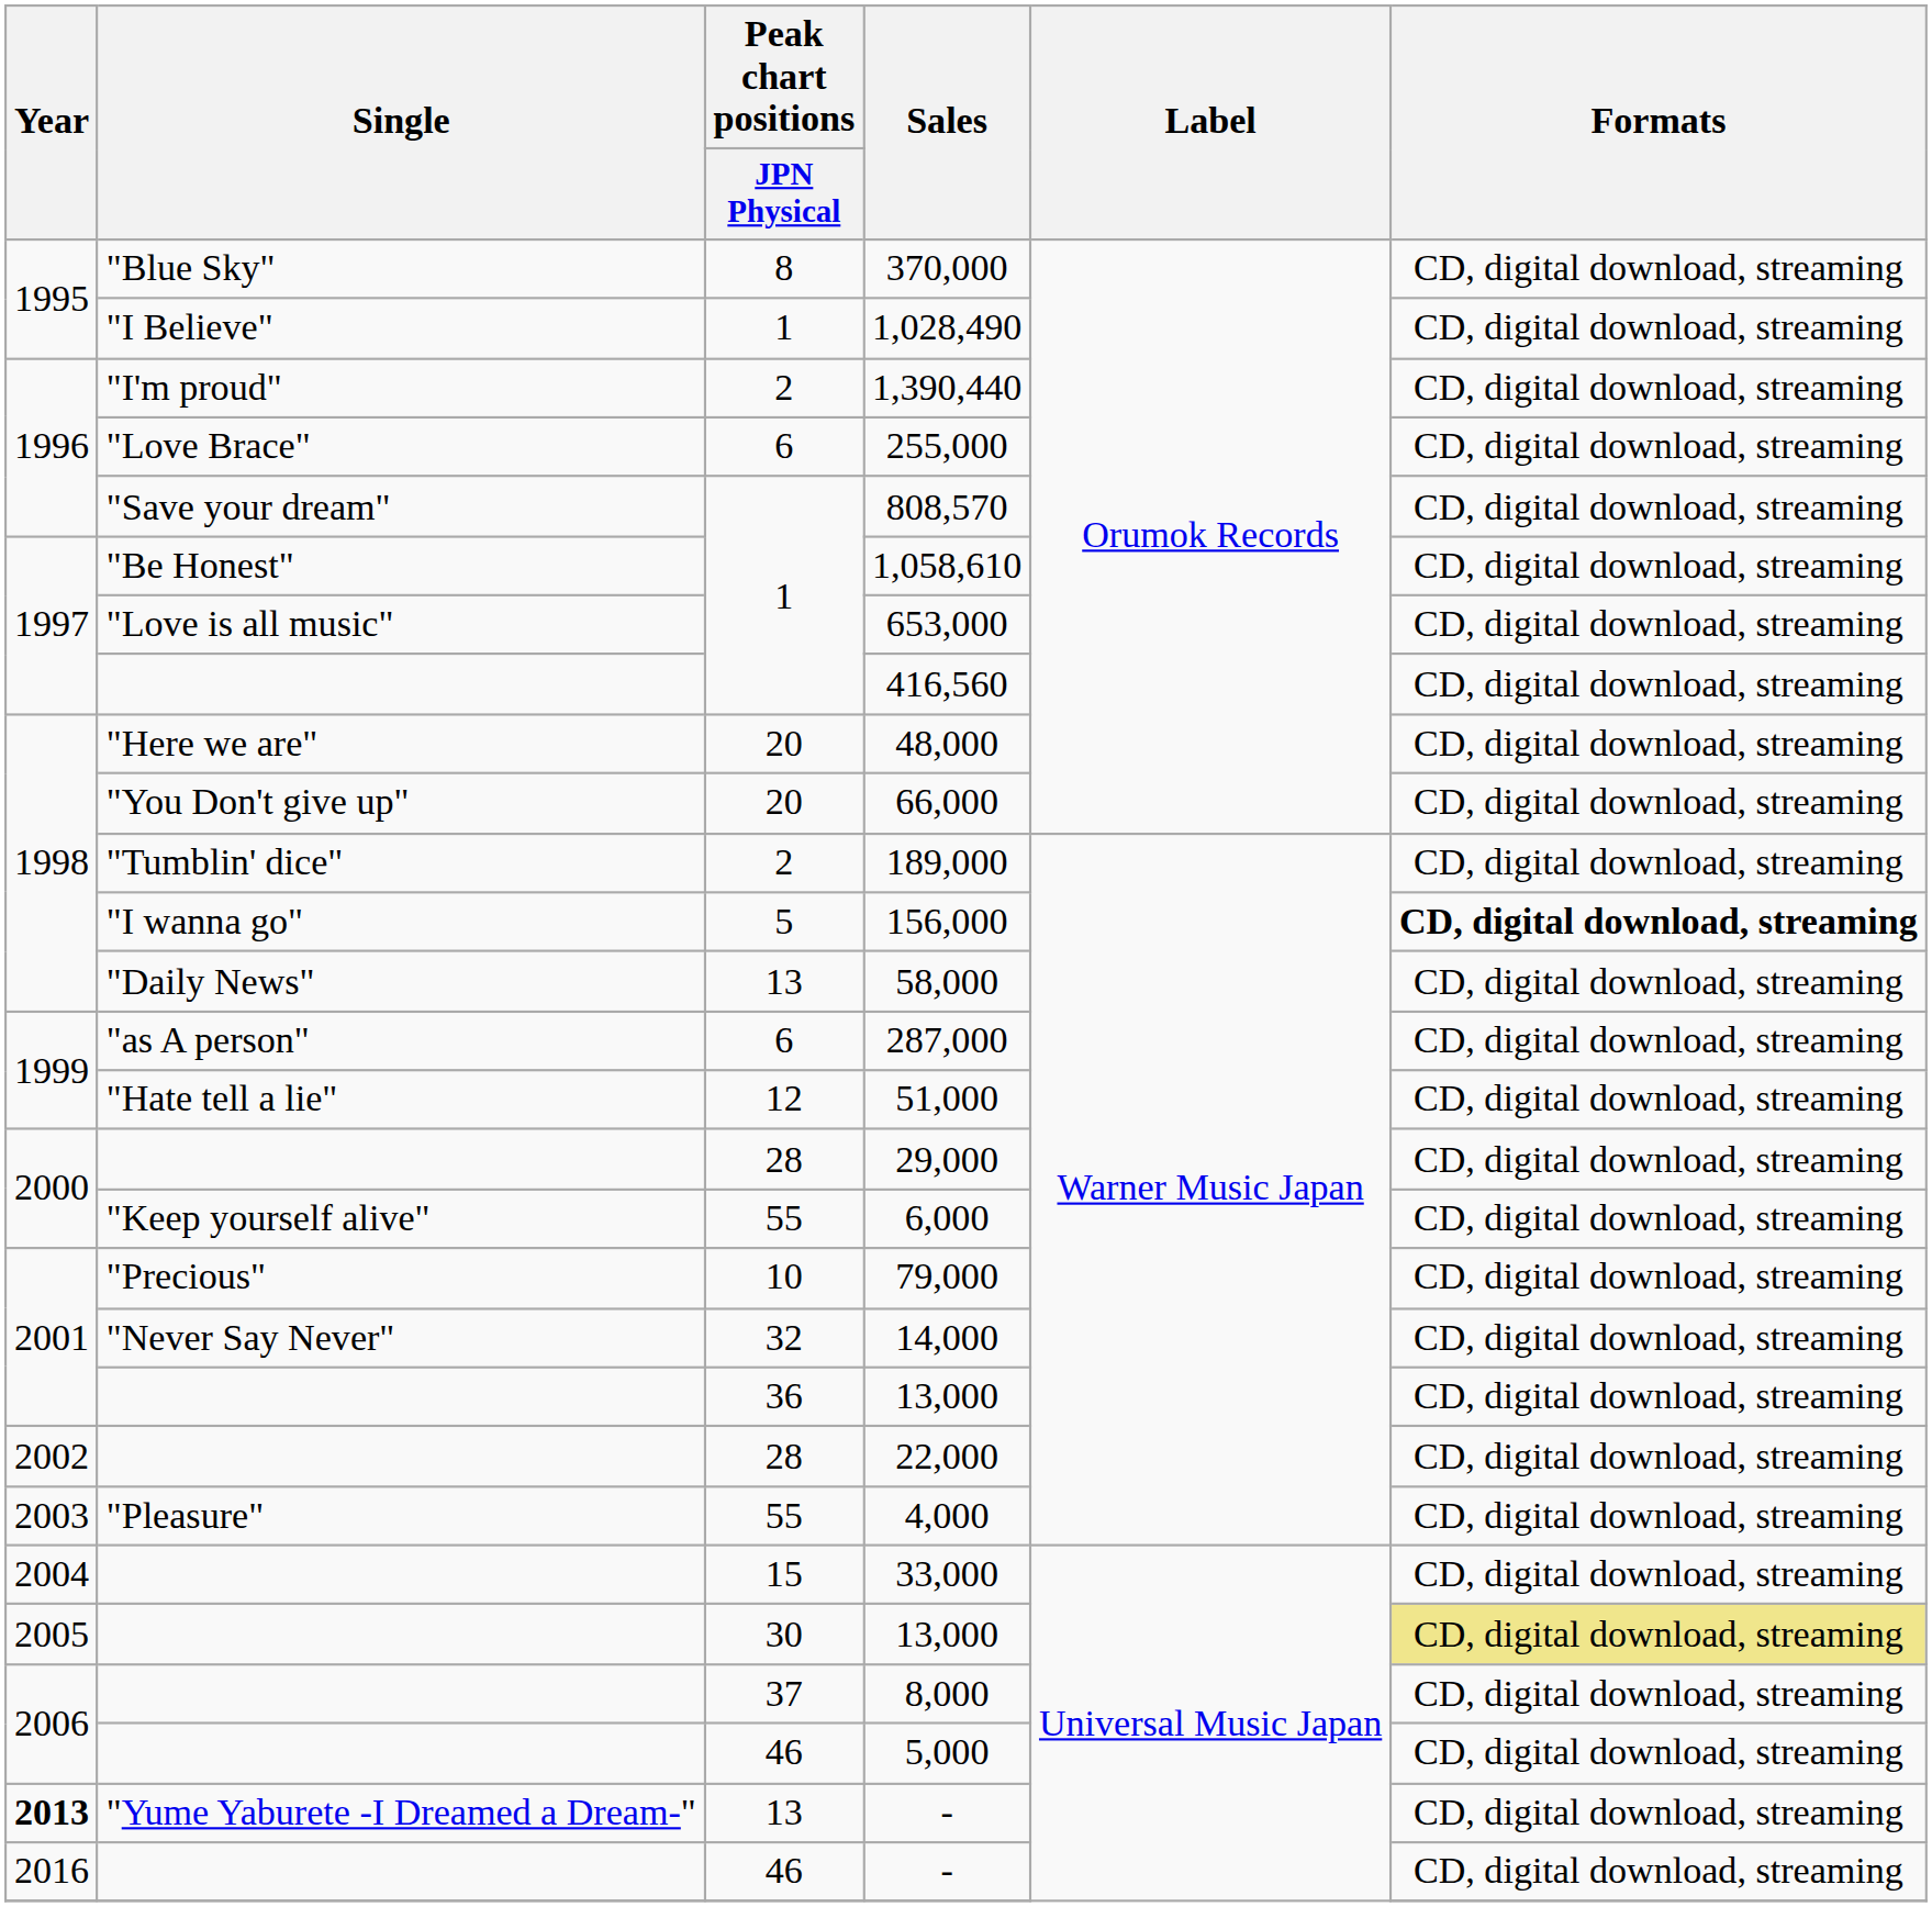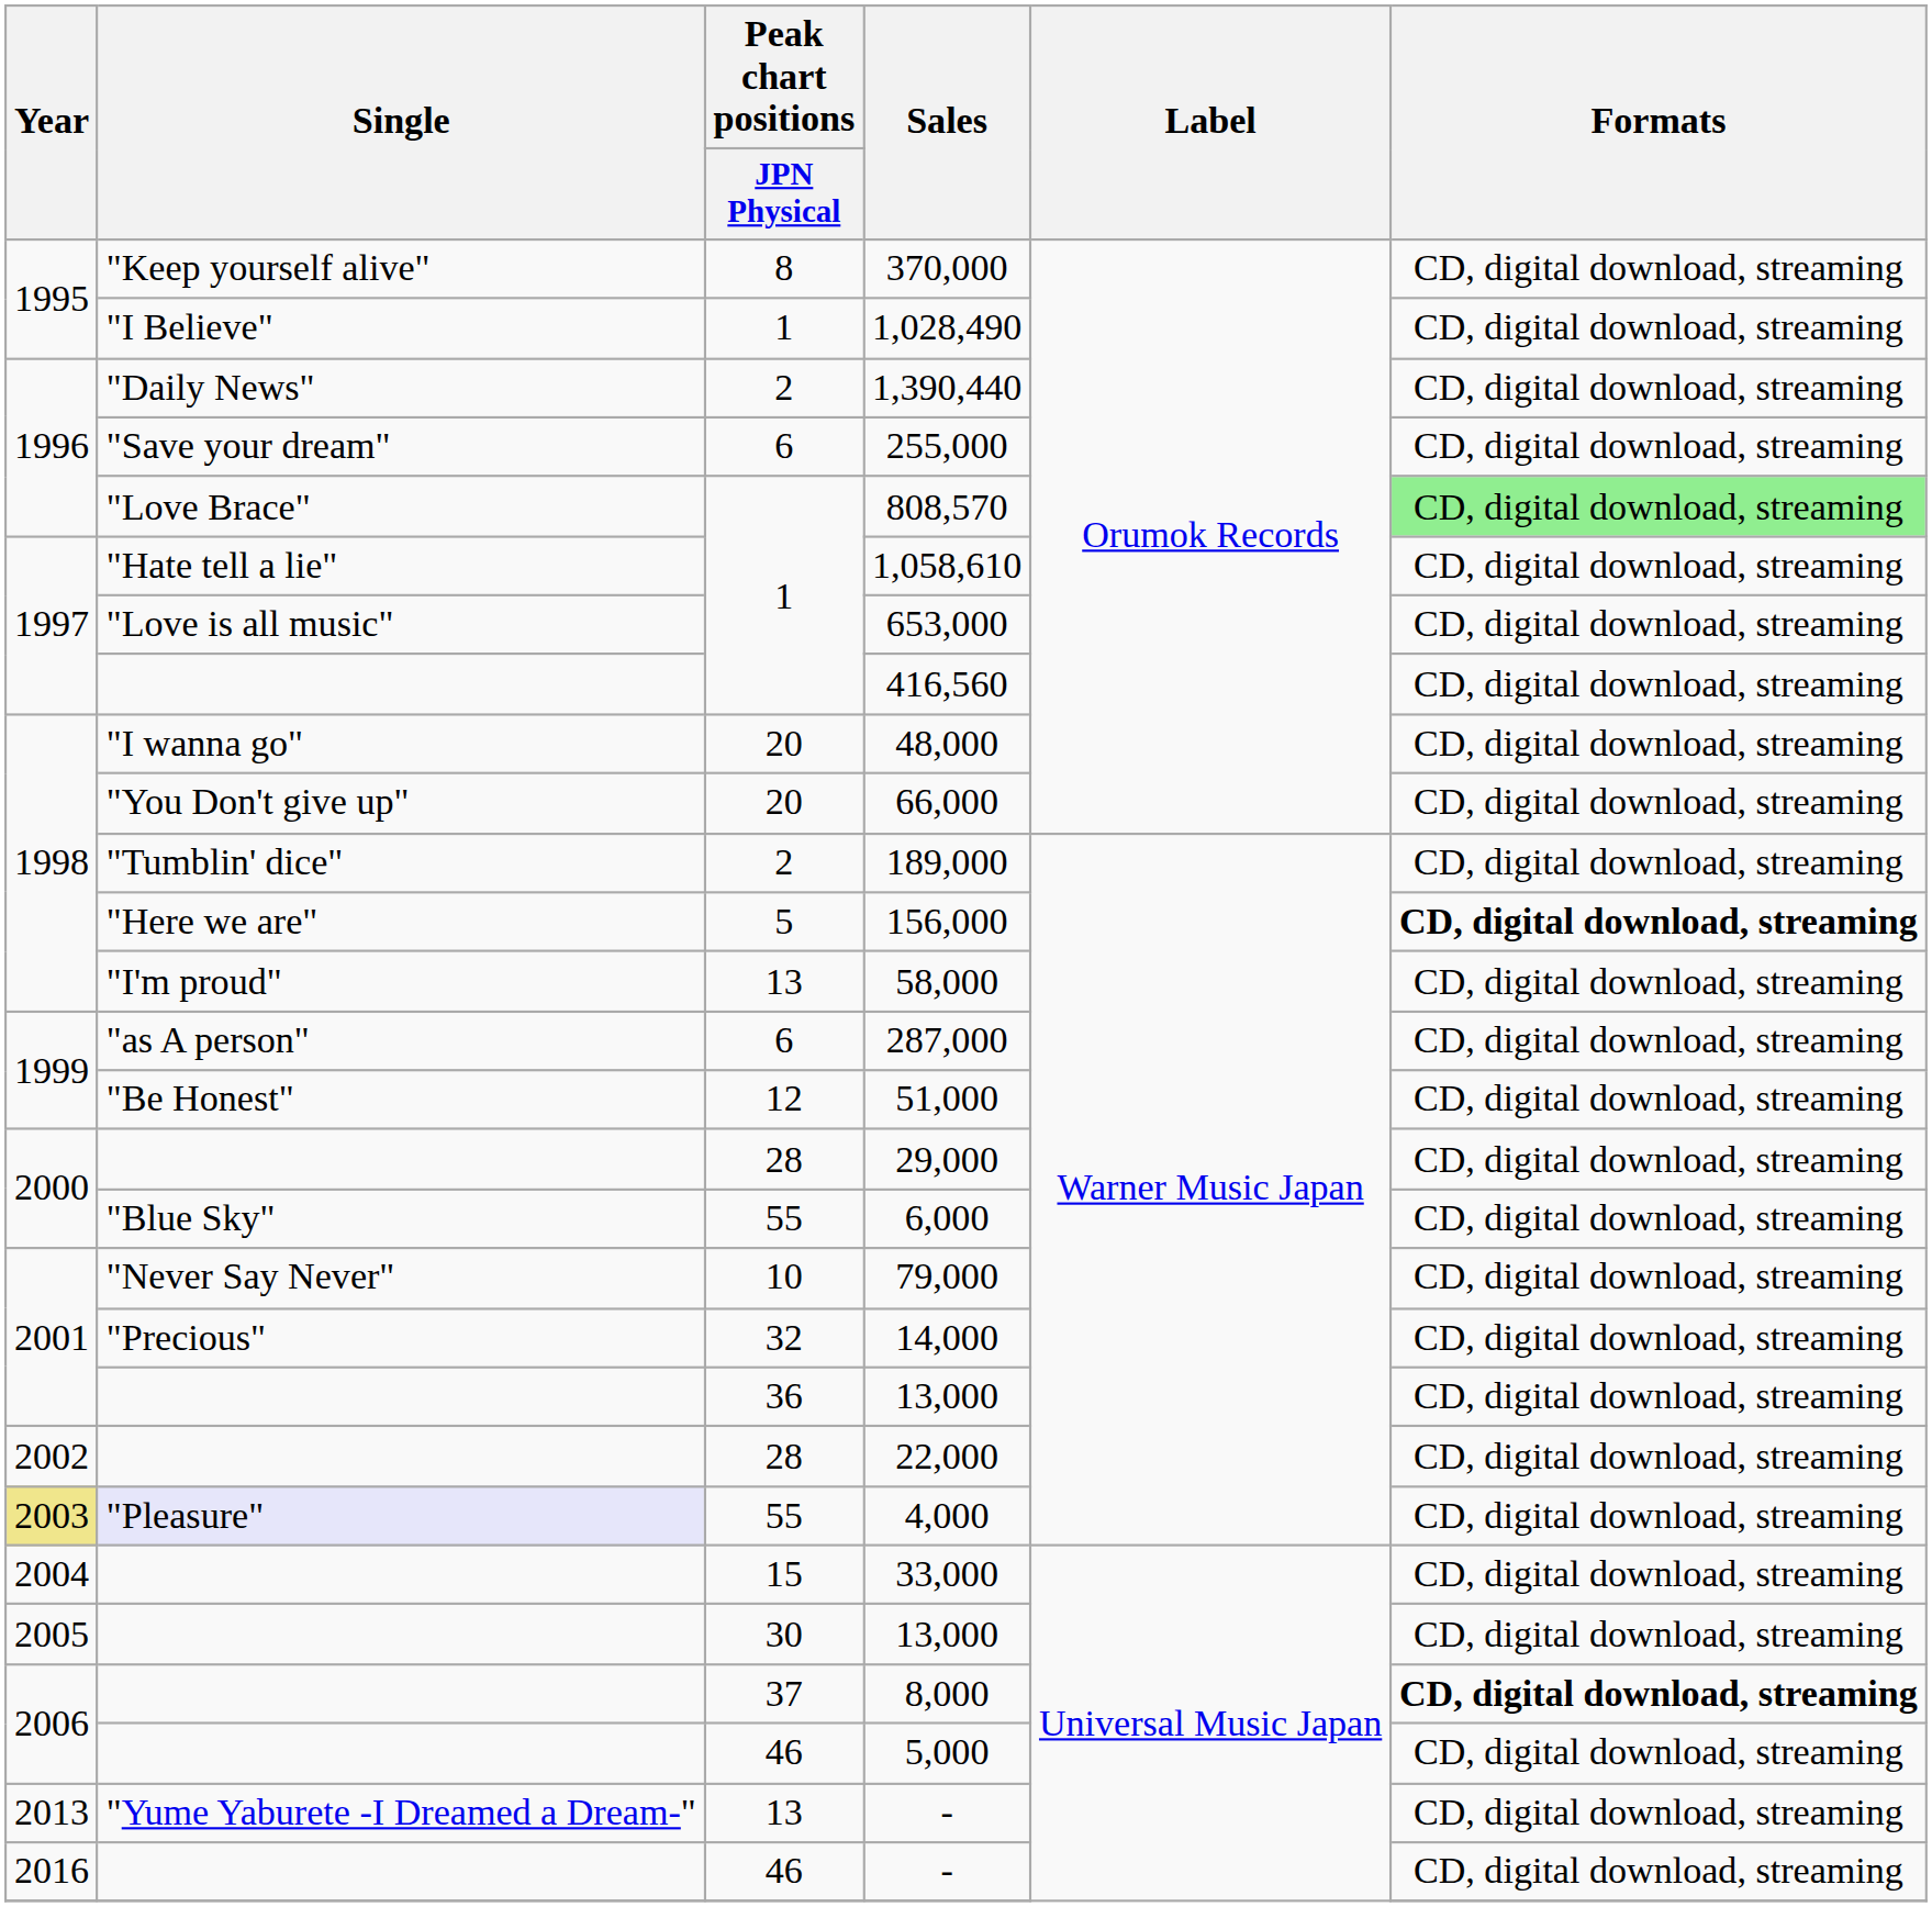370,000 | Single: "Blue Sky" -> "Keep yourself alive"
1,390,440 | Single: "I'm proud" -> "Daily News"
255,000 | Single: "Love Brace" -> "Save your dream"
808,570 | Single: "Save your dream" -> "Love Brace"
808,570 | Formats: no background -> lightgreen background
1,058,610 | Single: "Be Honest" -> "Hate tell a lie"
48,000 | Single: "Here we are" -> "I wanna go"
156,000 | Single: "I wanna go" -> "Here we are"
58,000 | Single: "Daily News" -> "I'm proud"
51,000 | Single: "Hate tell a lie" -> "Be Honest"
6,000 | Single: "Keep yourself alive" -> "Blue Sky"
79,000 | Single: "Precious" -> "Never Say Never"
14,000 | Single: "Never Say Never" -> "Precious"
4,000 | Year: no background -> khaki background
4,000 | Single: no background -> lavender background
30 / 13,000 | Formats: khaki background -> no background
8,000 | Formats: normal -> bold
13 / - | Year: bold -> normal
